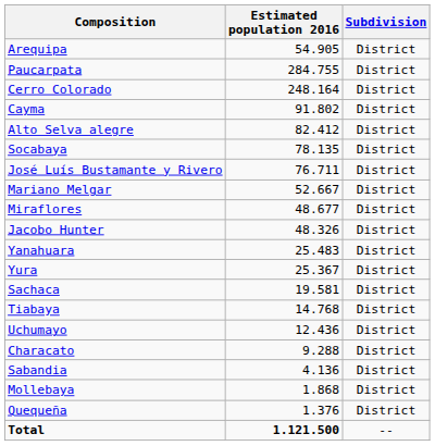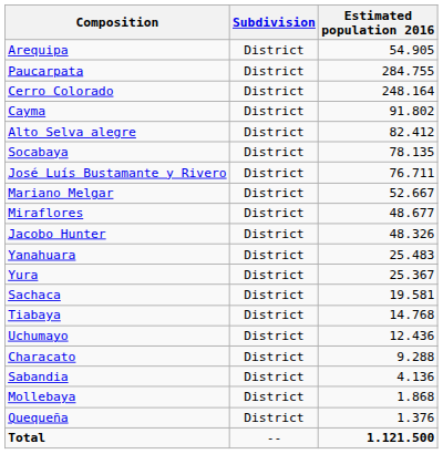columns swapped: Estimated population 2016 <-> Subdivision
